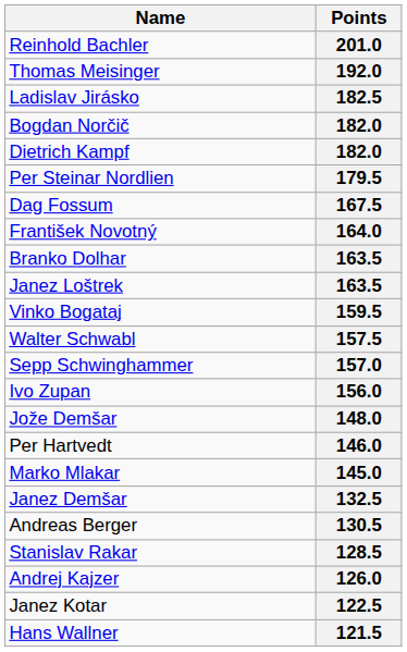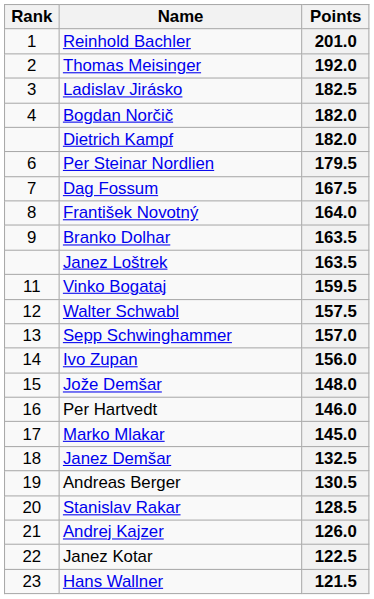+ column: Rank | 1 | 2 | 3 | 4 | 6 | 7 | 8 | 9 | 11 | 12 | 13 | 14 | 15 | 16 | 17 | 18 | 19 | 20 | 21 | 22 | 23
